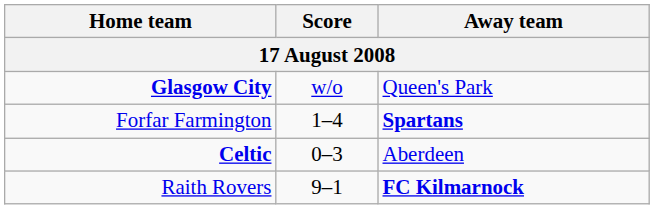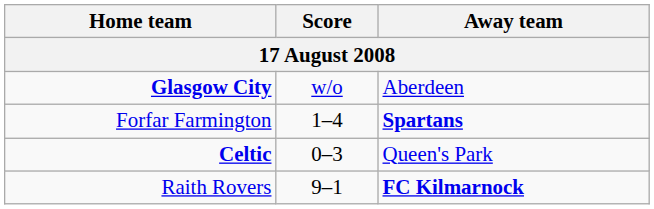Glasgow City | Away team: Queen's Park -> Aberdeen
Celtic | Away team: Aberdeen -> Queen's Park
